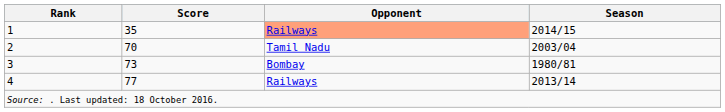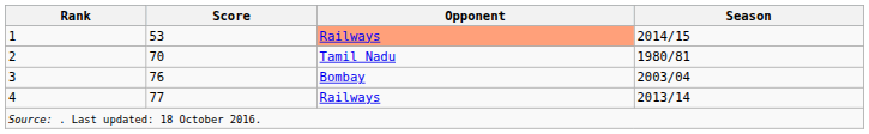1 | Score: 35 -> 53
2 | Season: 2003/04 -> 1980/81
3 | Score: 73 -> 76
3 | Season: 1980/81 -> 2003/04
